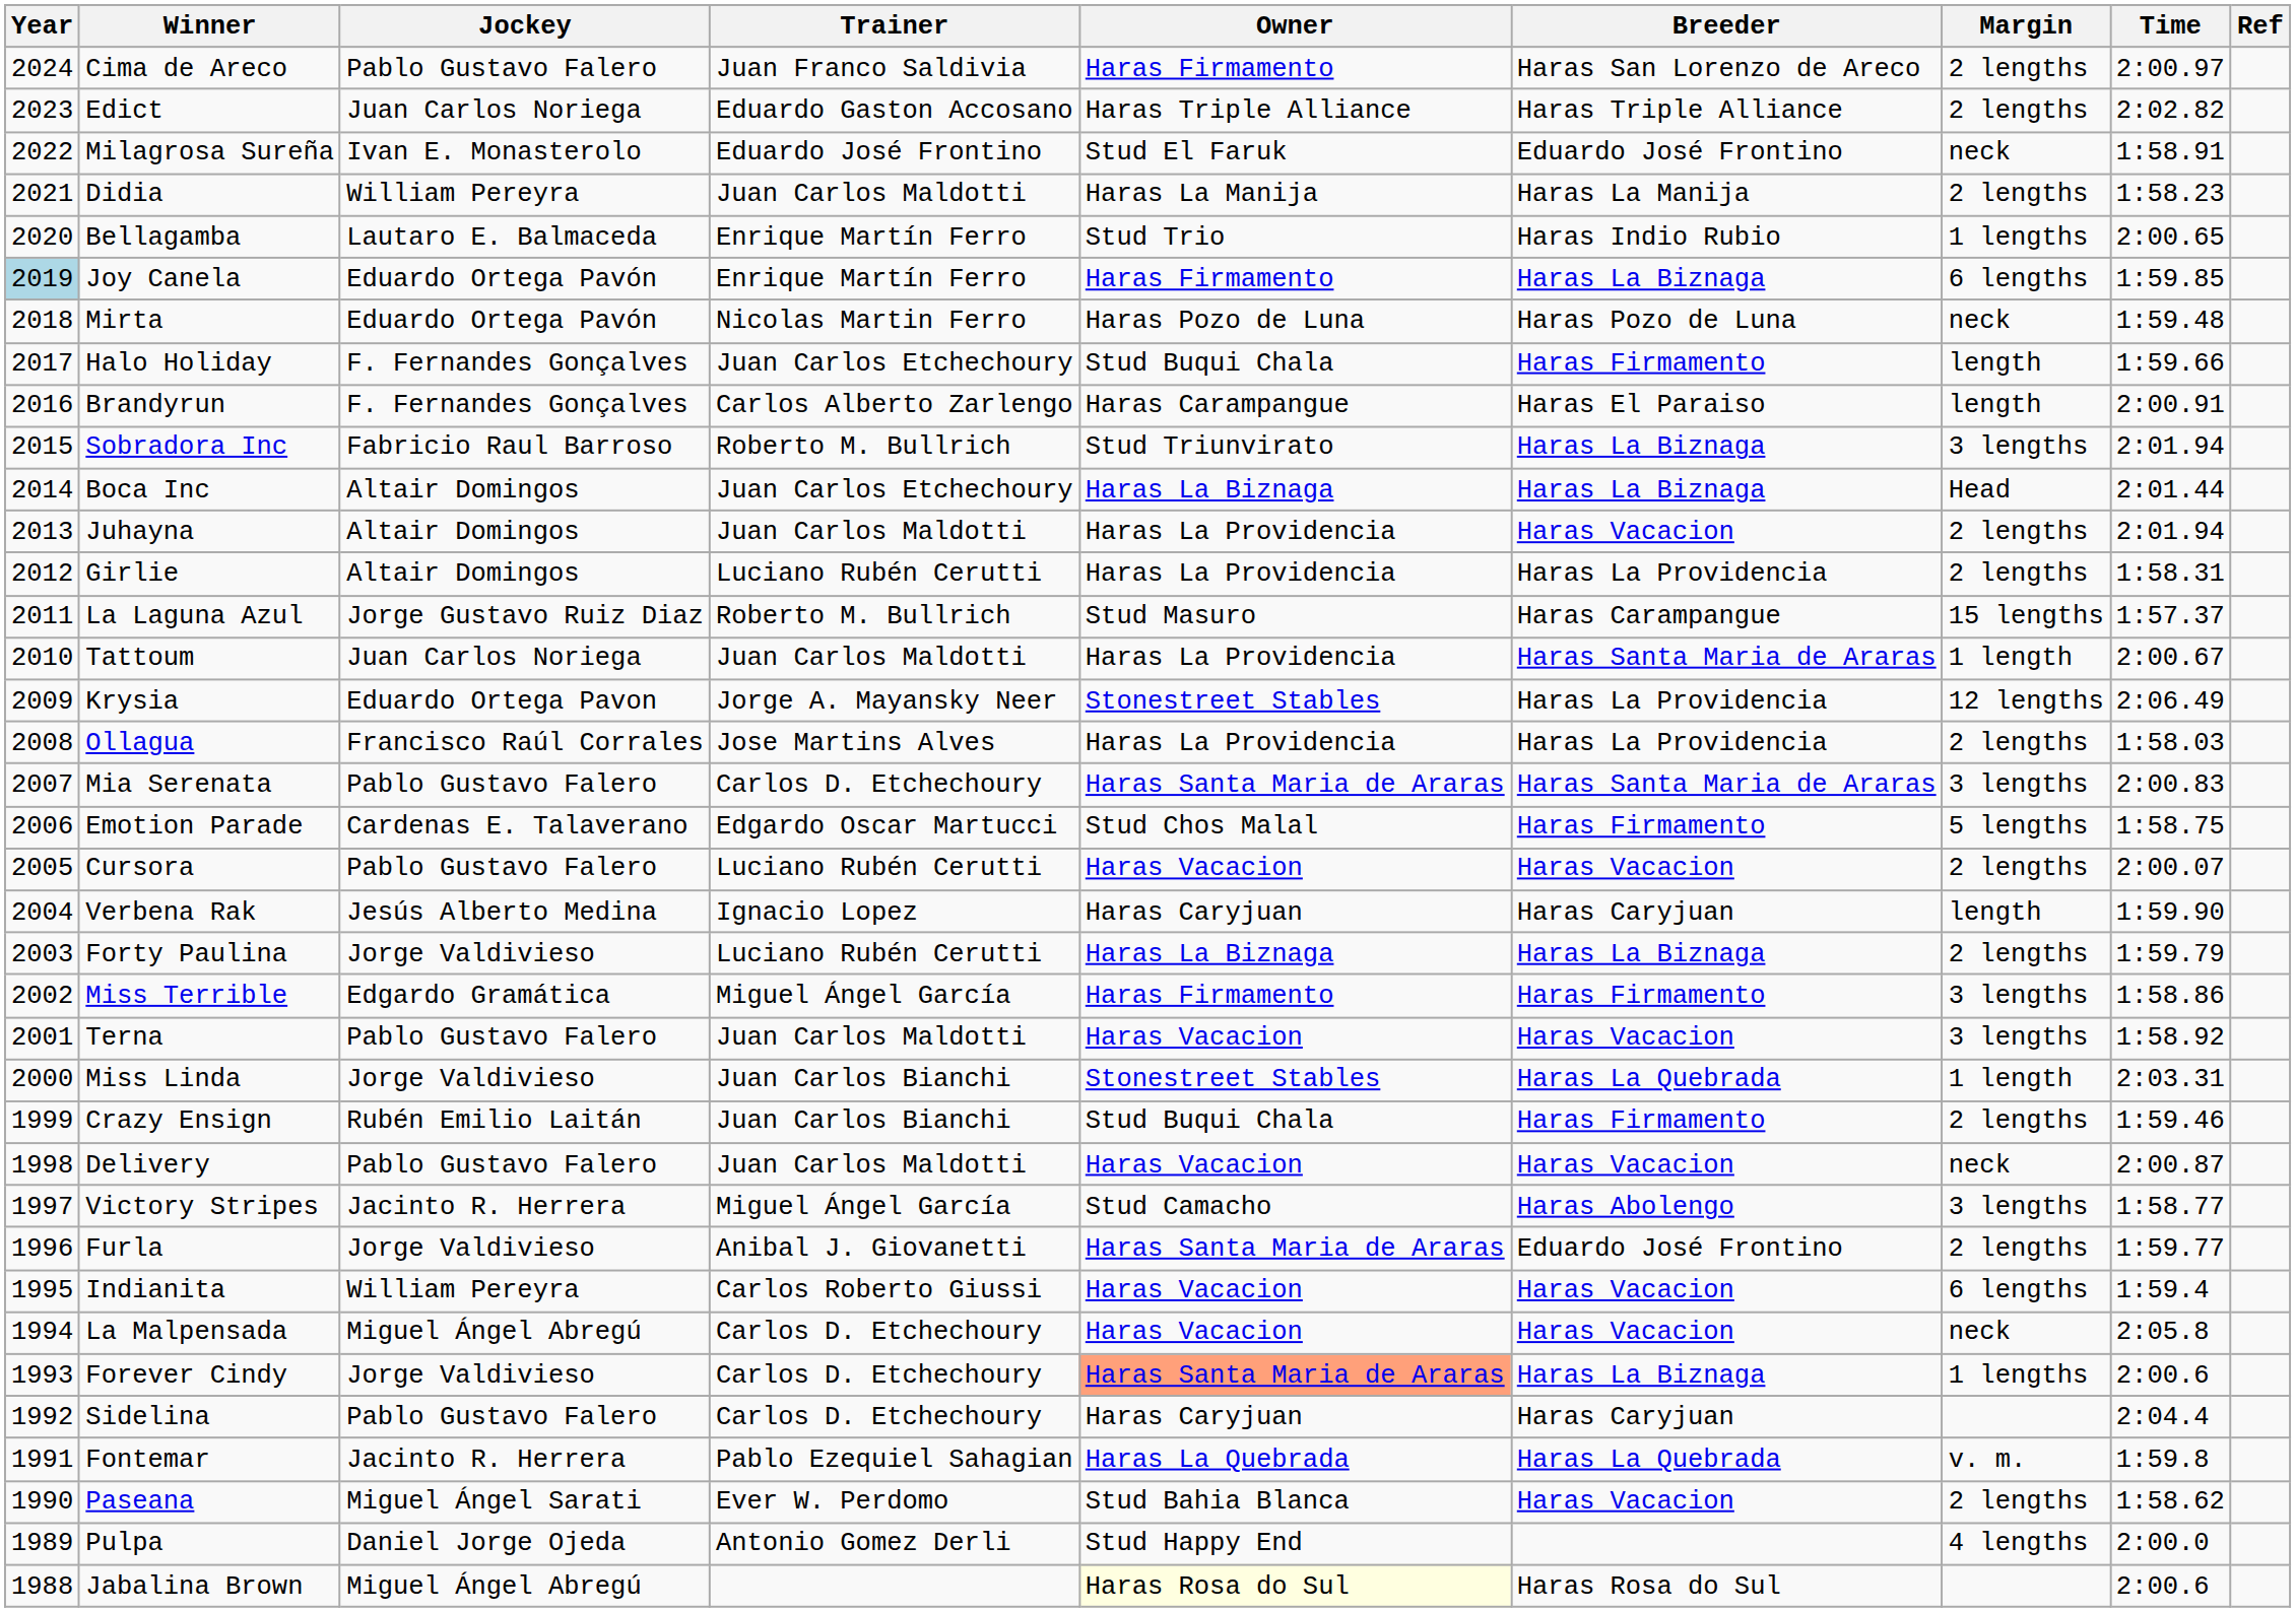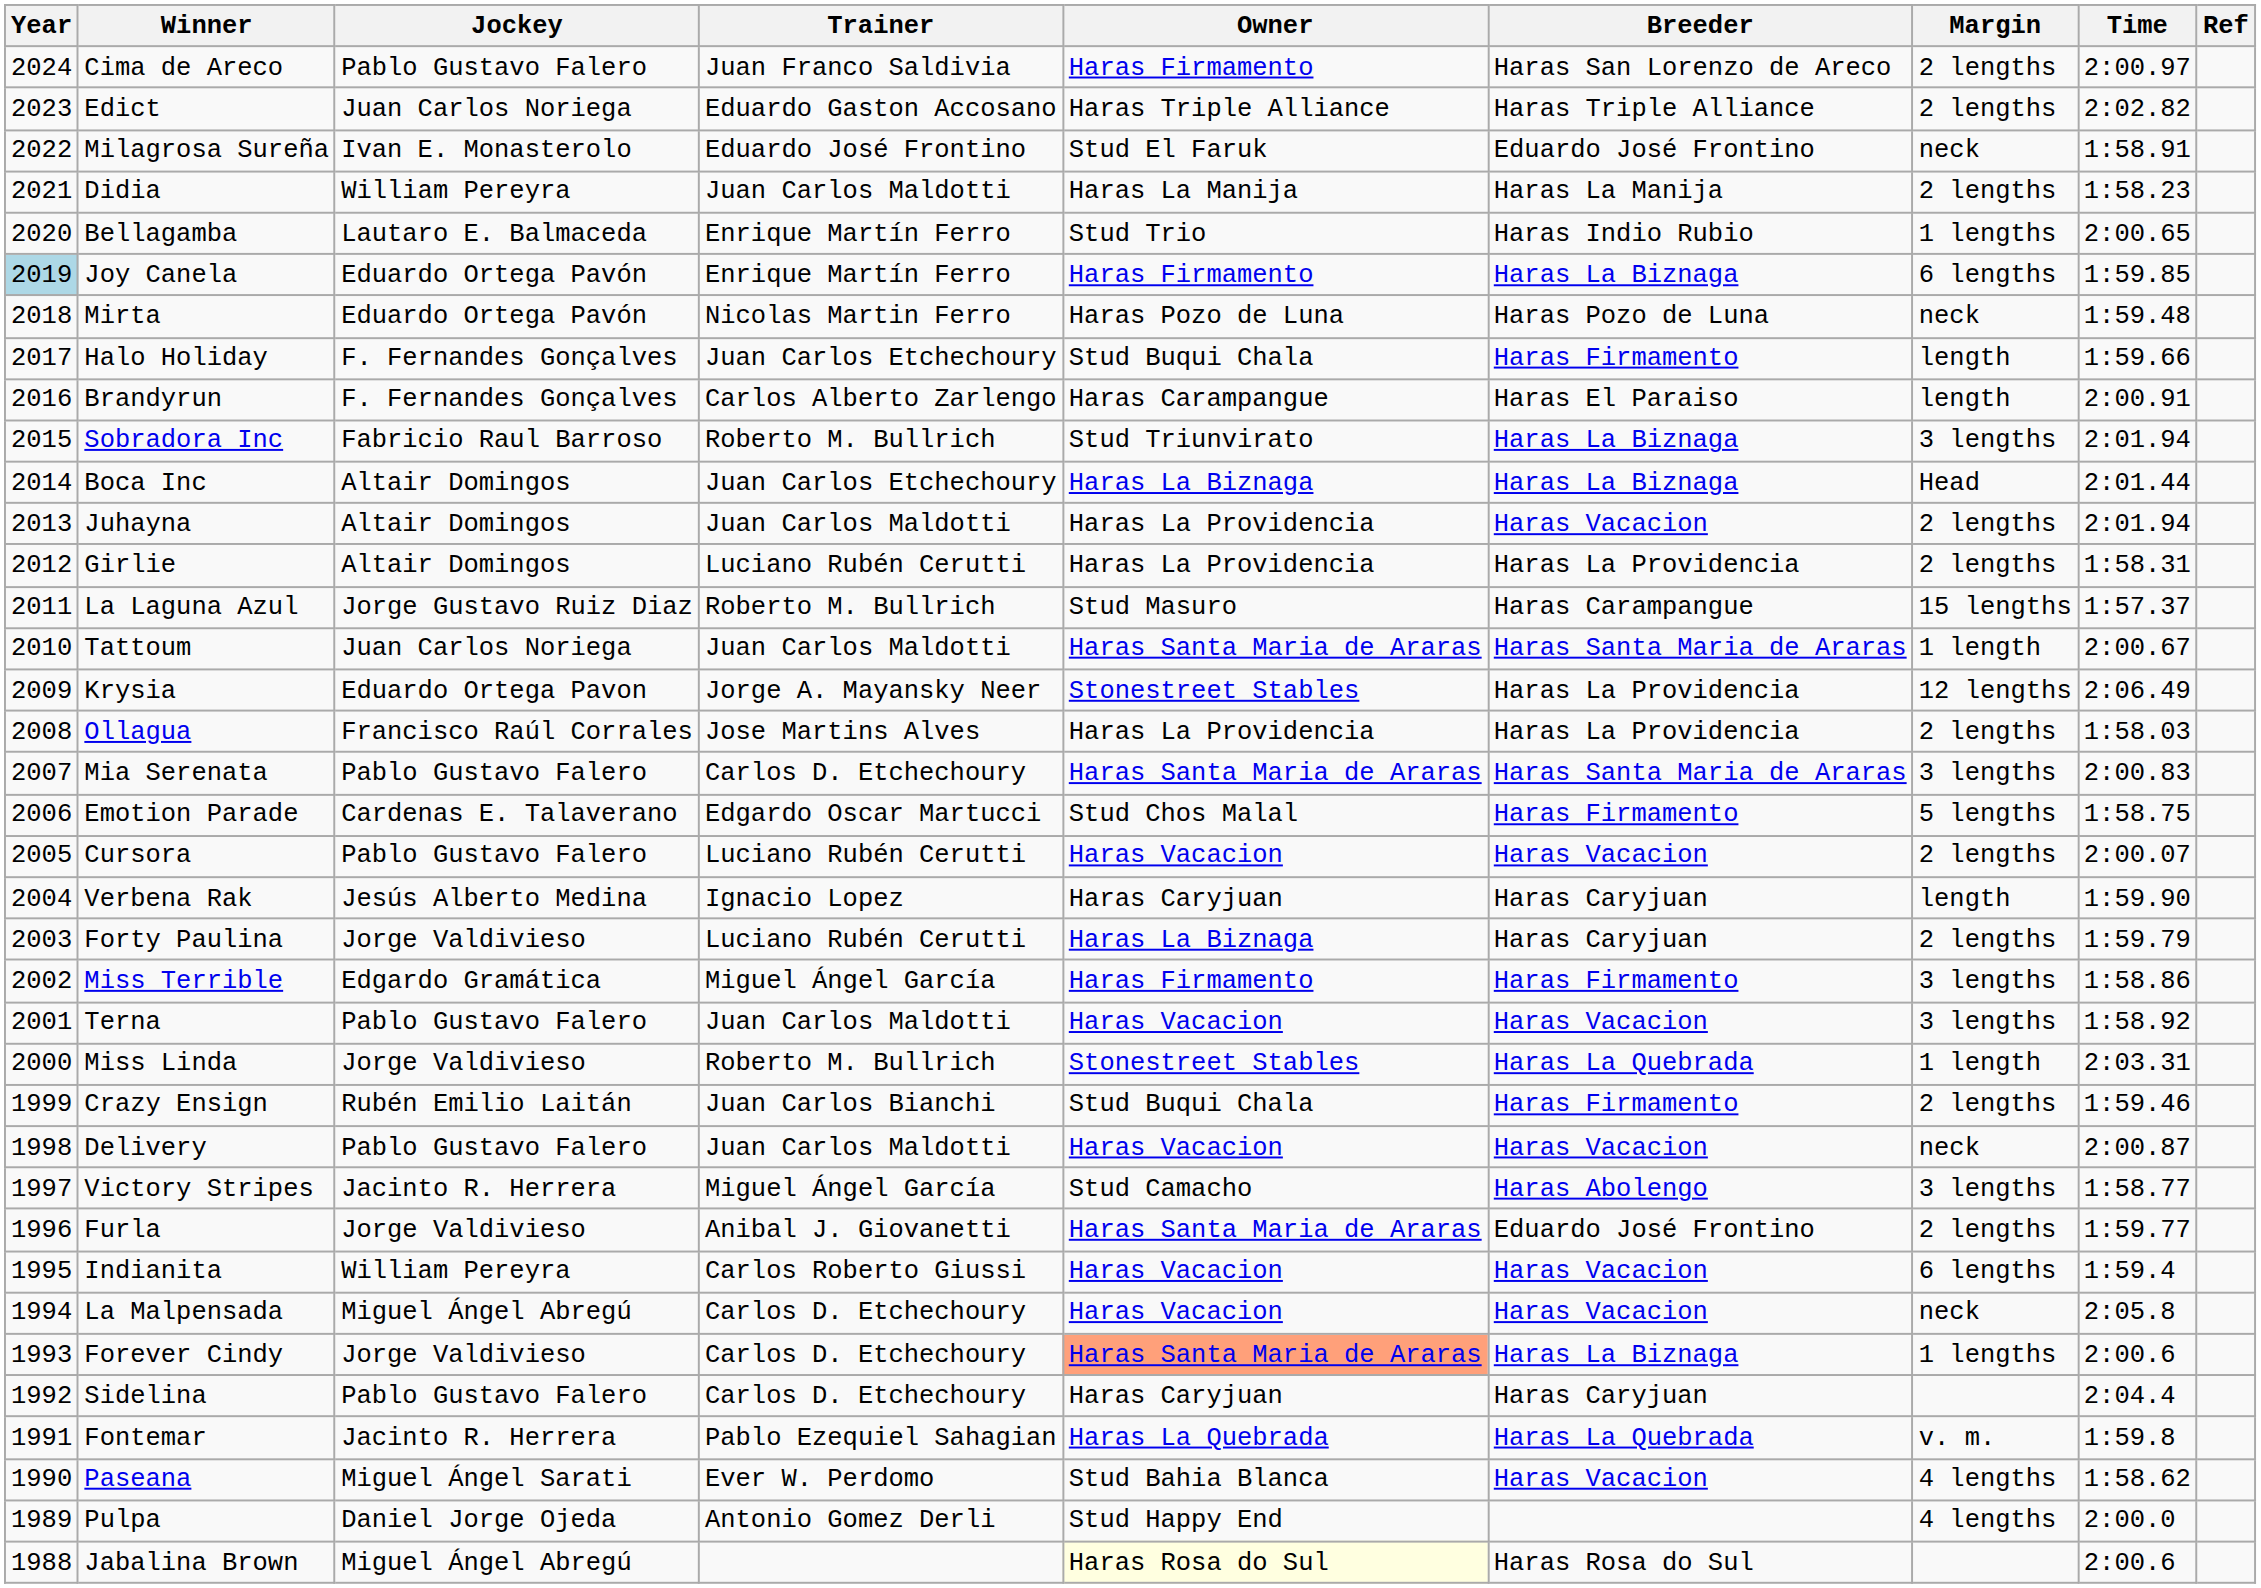Tattoum | Owner: Haras La Providencia -> Haras Santa Maria de Araras
Forty Paulina | Breeder: Haras La Biznaga -> Haras Caryjuan
Miss Linda | Trainer: Juan Carlos Bianchi -> Roberto M. Bullrich
Paseana | Margin: 2 lengths -> 4 lengths
